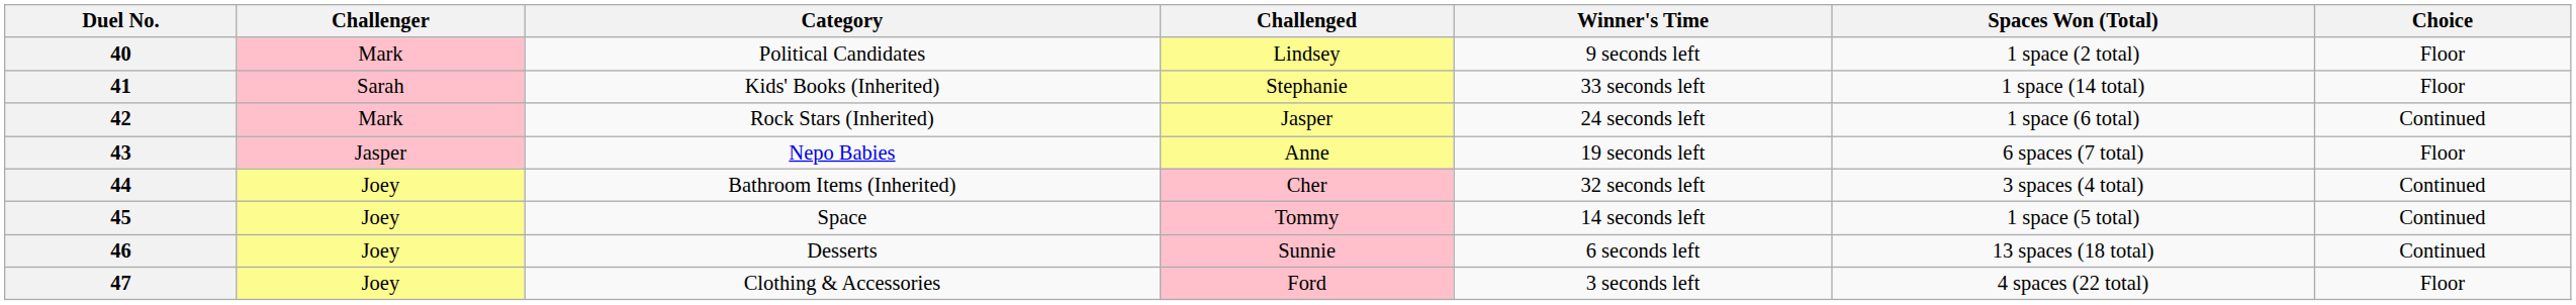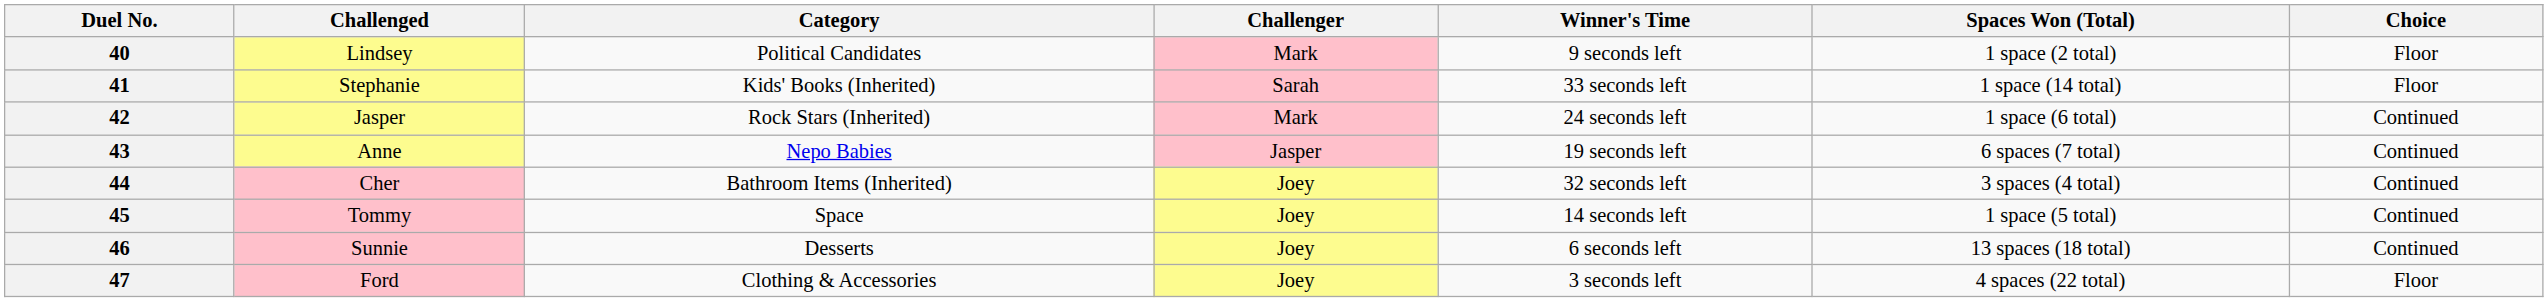columns swapped: Challenger <-> Challenged
43 | Choice: Floor -> Continued
